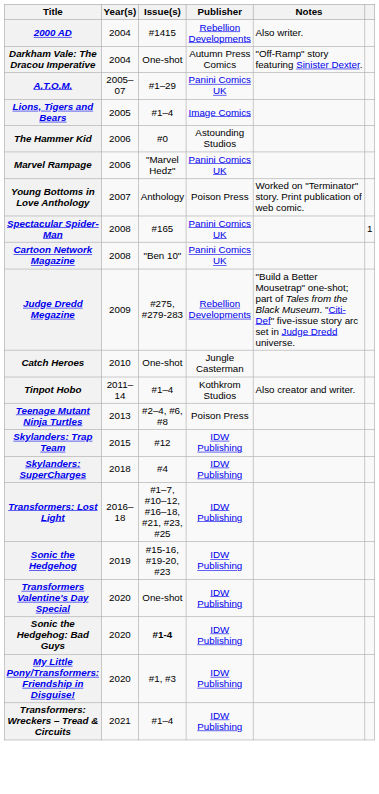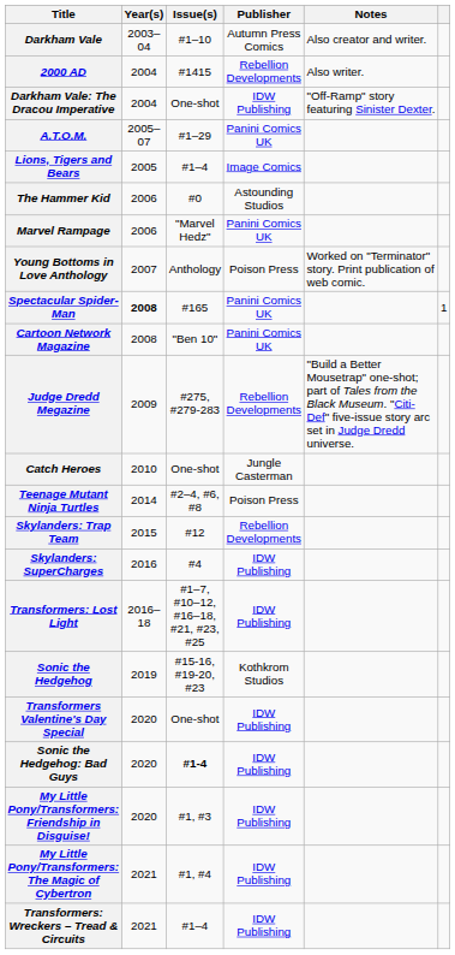+ row: Darkham Vale | 2003–04 | #1–10 | Autumn Press Comics | Also creator and writer.
Darkham Vale: The Dracou Imperative | Publisher: Autumn Press Comics -> IDW Publishing
Spectacular Spider-Man | Year(s): normal -> bold
- row: Tinpot Hobo | 2011–14 | #1–4 | Kothkrom Studios | Also creator and writer.
Teenage Mutant Ninja Turtles | Year(s): 2013 -> 2014
Skylanders: Trap Team | Publisher: IDW Publishing -> Rebellion Developments
Skylanders: SuperCharges | Year(s): 2018 -> 2016
Sonic the Hedgehog | Publisher: IDW Publishing -> Kothkrom Studios
+ row: My Little Pony/Transformers: The Magic of Cybertron | 2021 | #1, #4 | IDW Publishing
